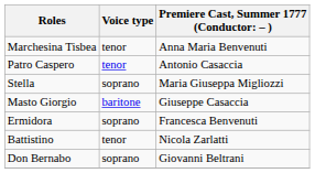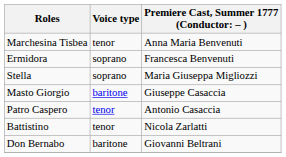rows swapped: Ermidora <-> Patro Caspero
Don Bernabo | Voice type: soprano -> baritone
